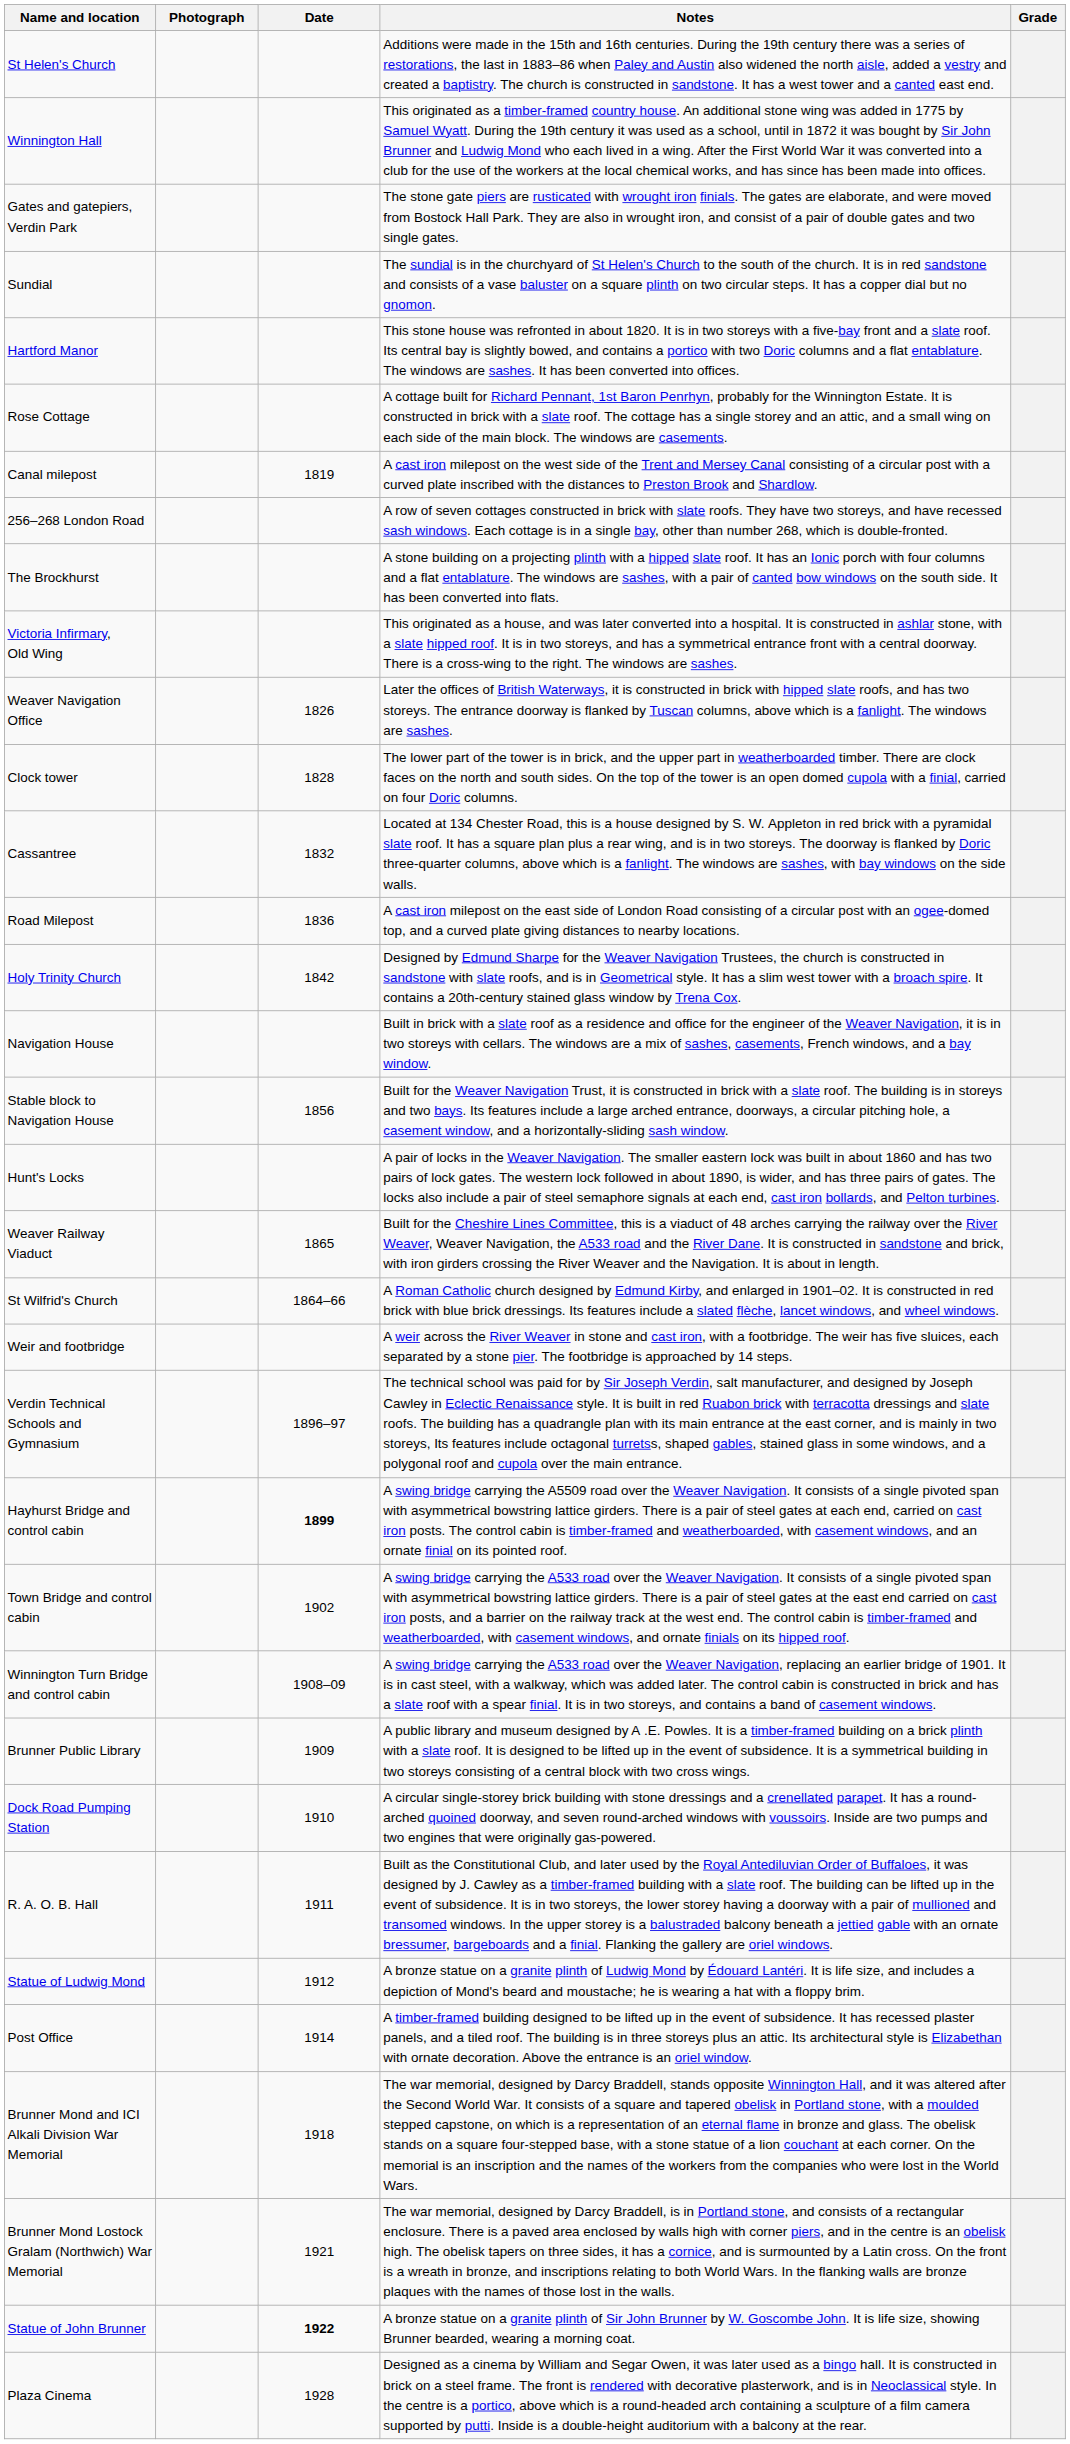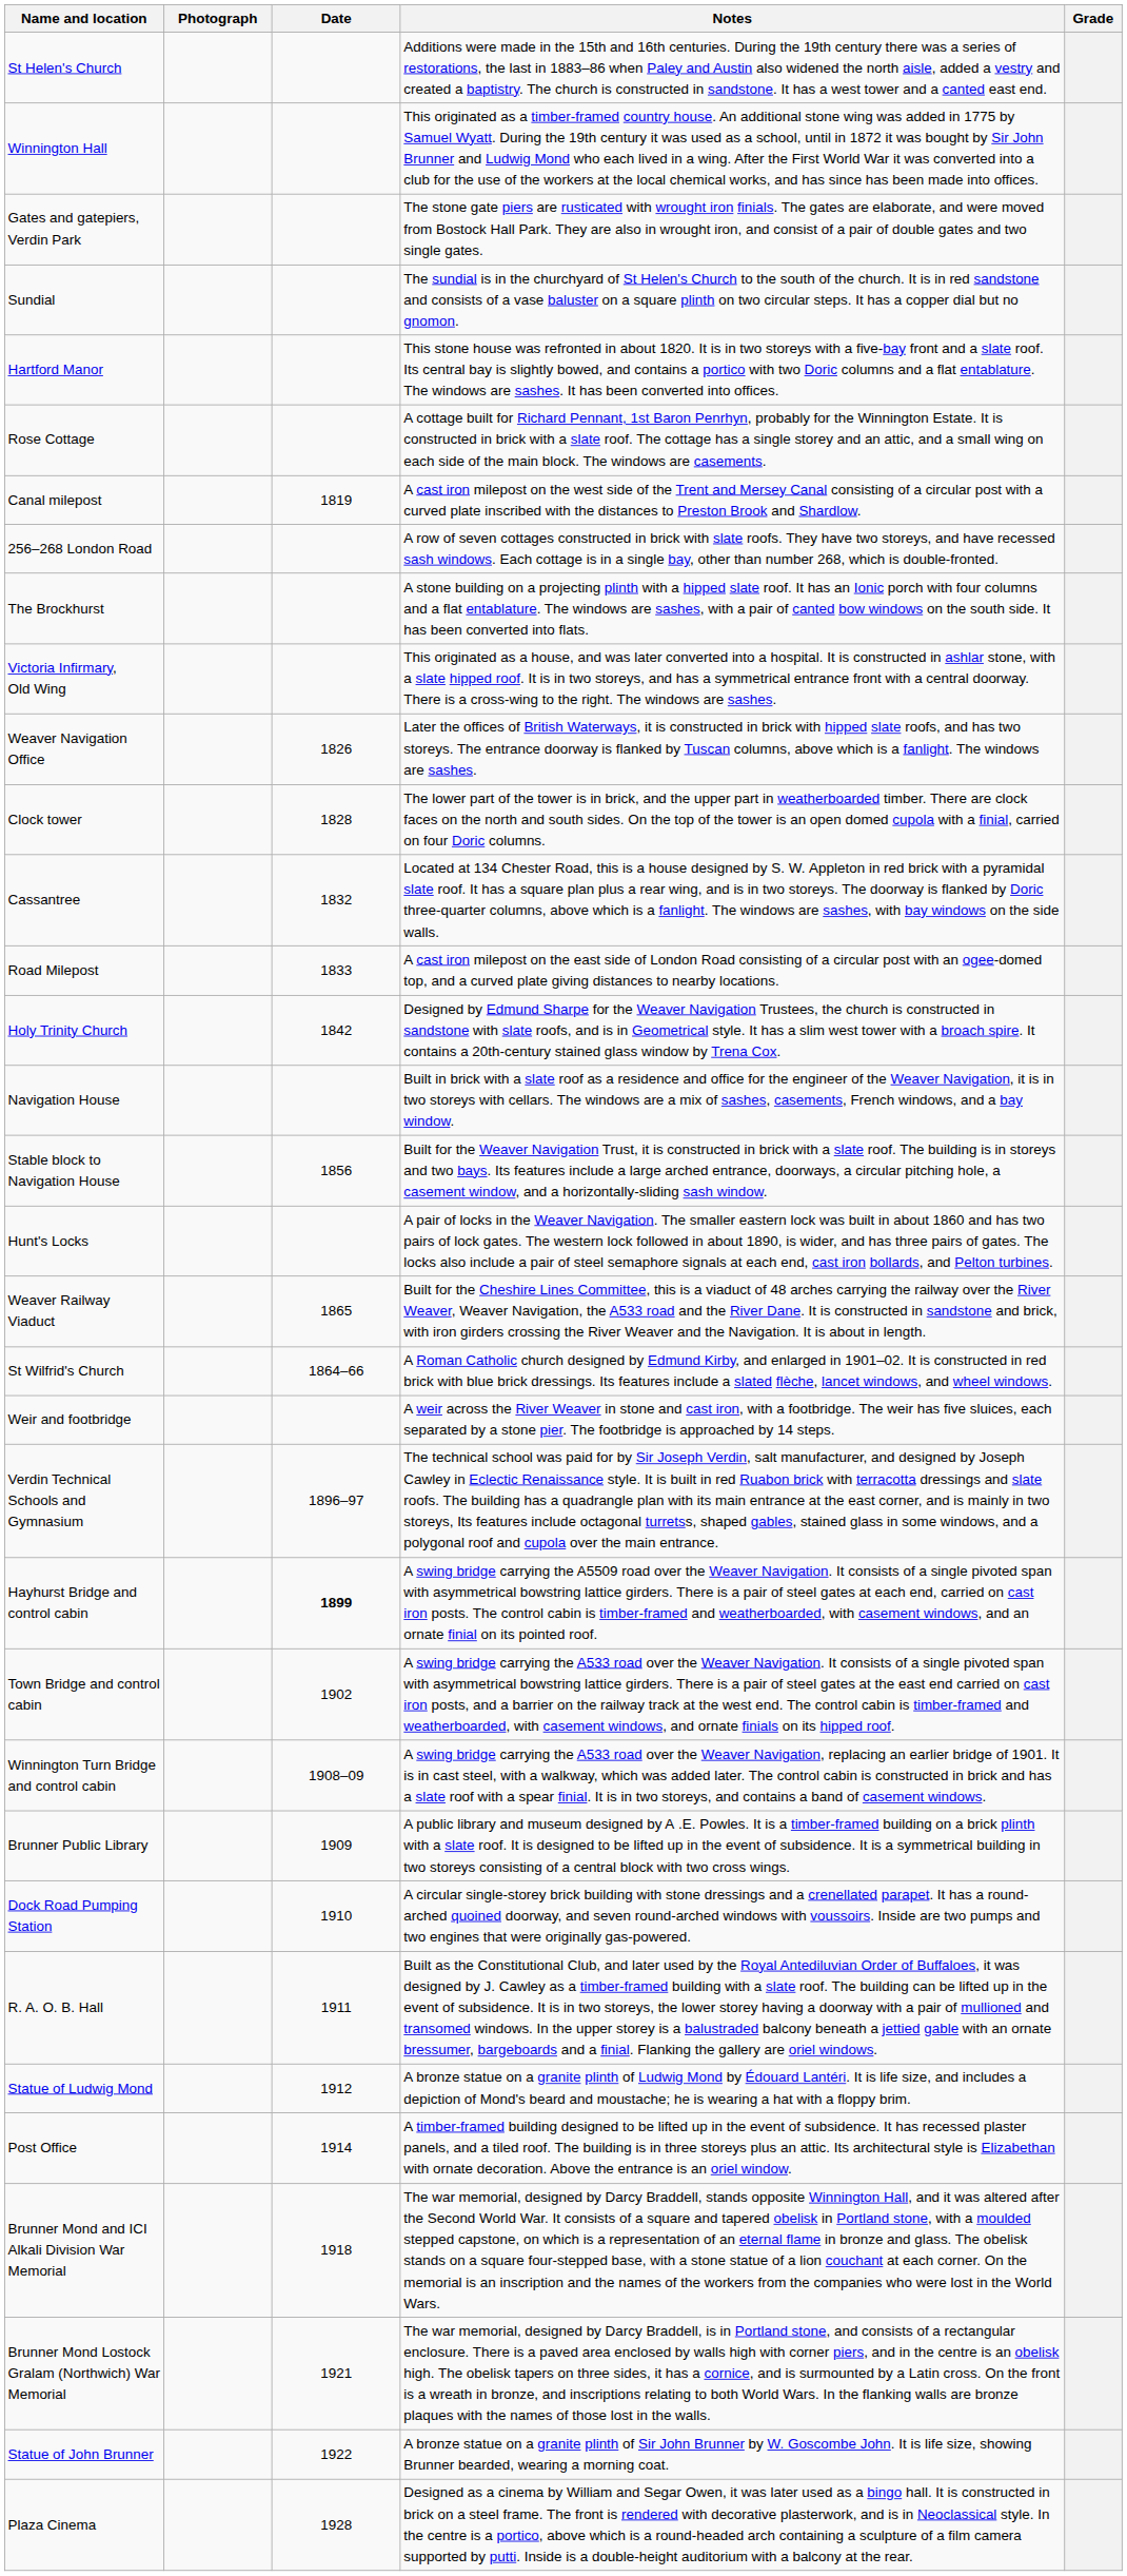Road Milepost | Date: 1836 -> 1833
Statue of John Brunner | Date: bold -> normal
